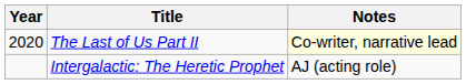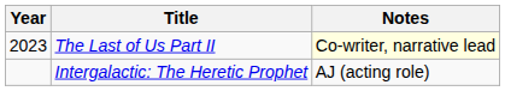The Last of Us Part II | Year: 2020 -> 2023
